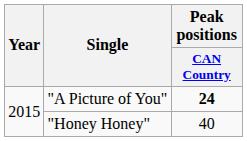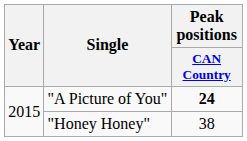"Honey Honey" | Peak positions / CAN Country: 40 -> 38
